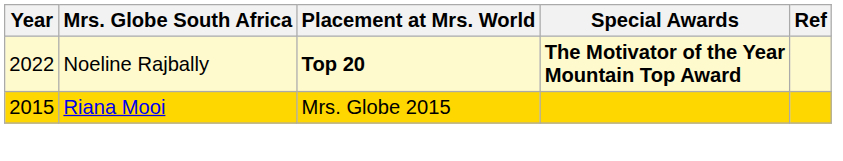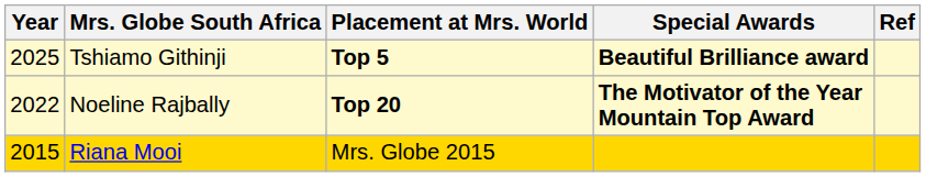+ row: 2025 | Tshiamo Githinji | Top 5 | Beautiful Brilliance award
